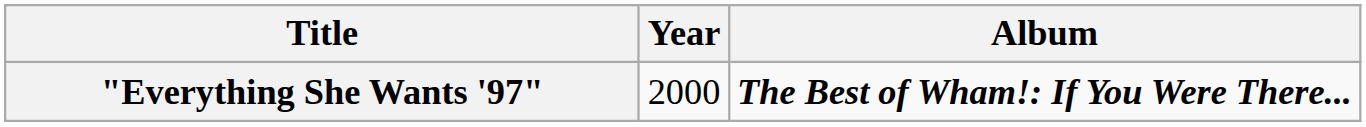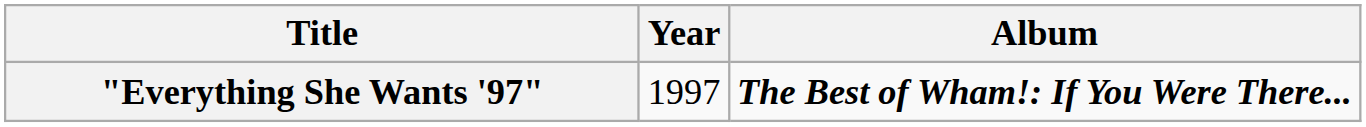"Everything She Wants '97" | Year: 2000 -> 1997
